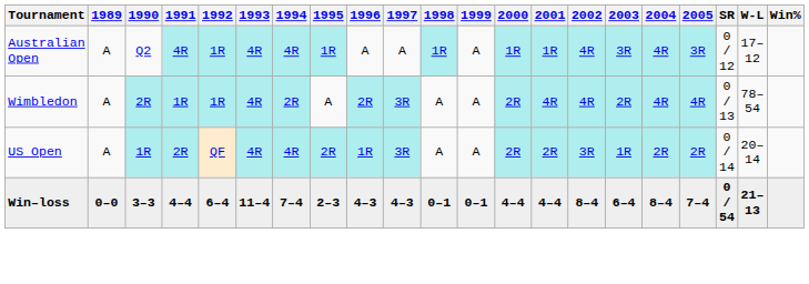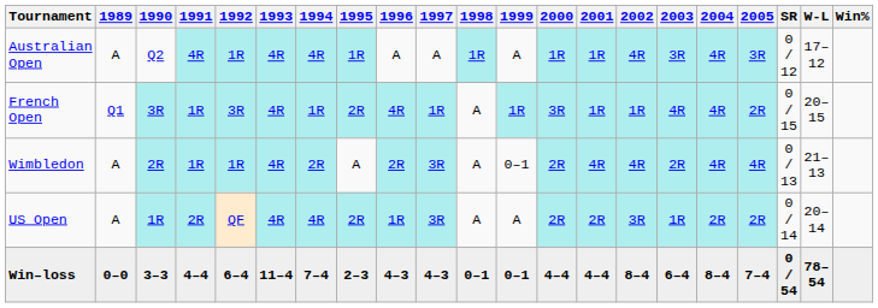+ row: French Open | Q1 | 3R | 1R | 3R | 4R | 1R | 2R | 4R | 1R | A | 1R | 3R | 1R | 1R | 4R | 4R | 2R | 0 / 15 | 20–15
Wimbledon | 1999: A -> 0–1
Wimbledon | W-L: 78–54 -> 21–13
Win–loss | W-L: 21–13 -> 78–54
